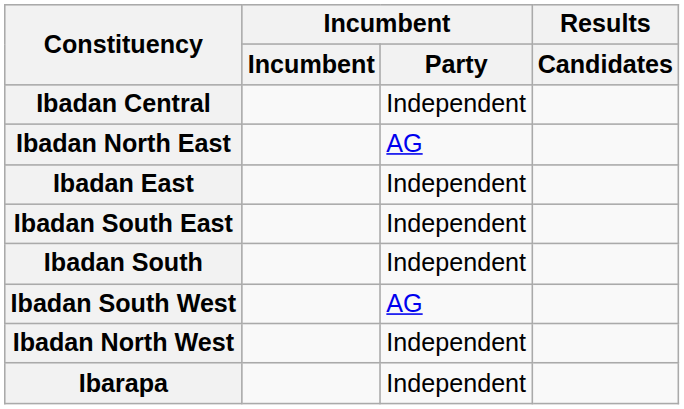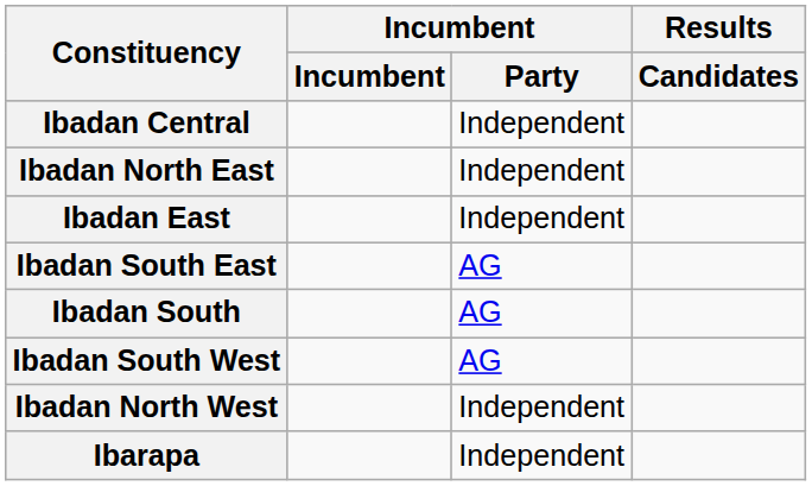Ibadan North East | Incumbent / Party: AG -> Independent
Ibadan South East | Incumbent / Party: Independent -> AG
Ibadan South | Incumbent / Party: Independent -> AG
